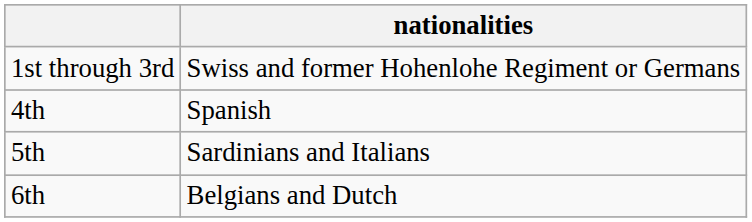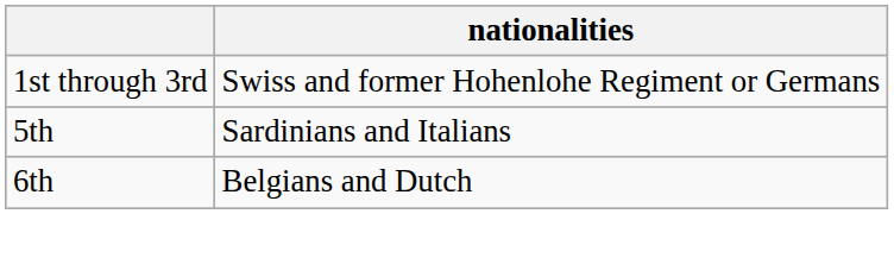- row: 4th | Spanish
